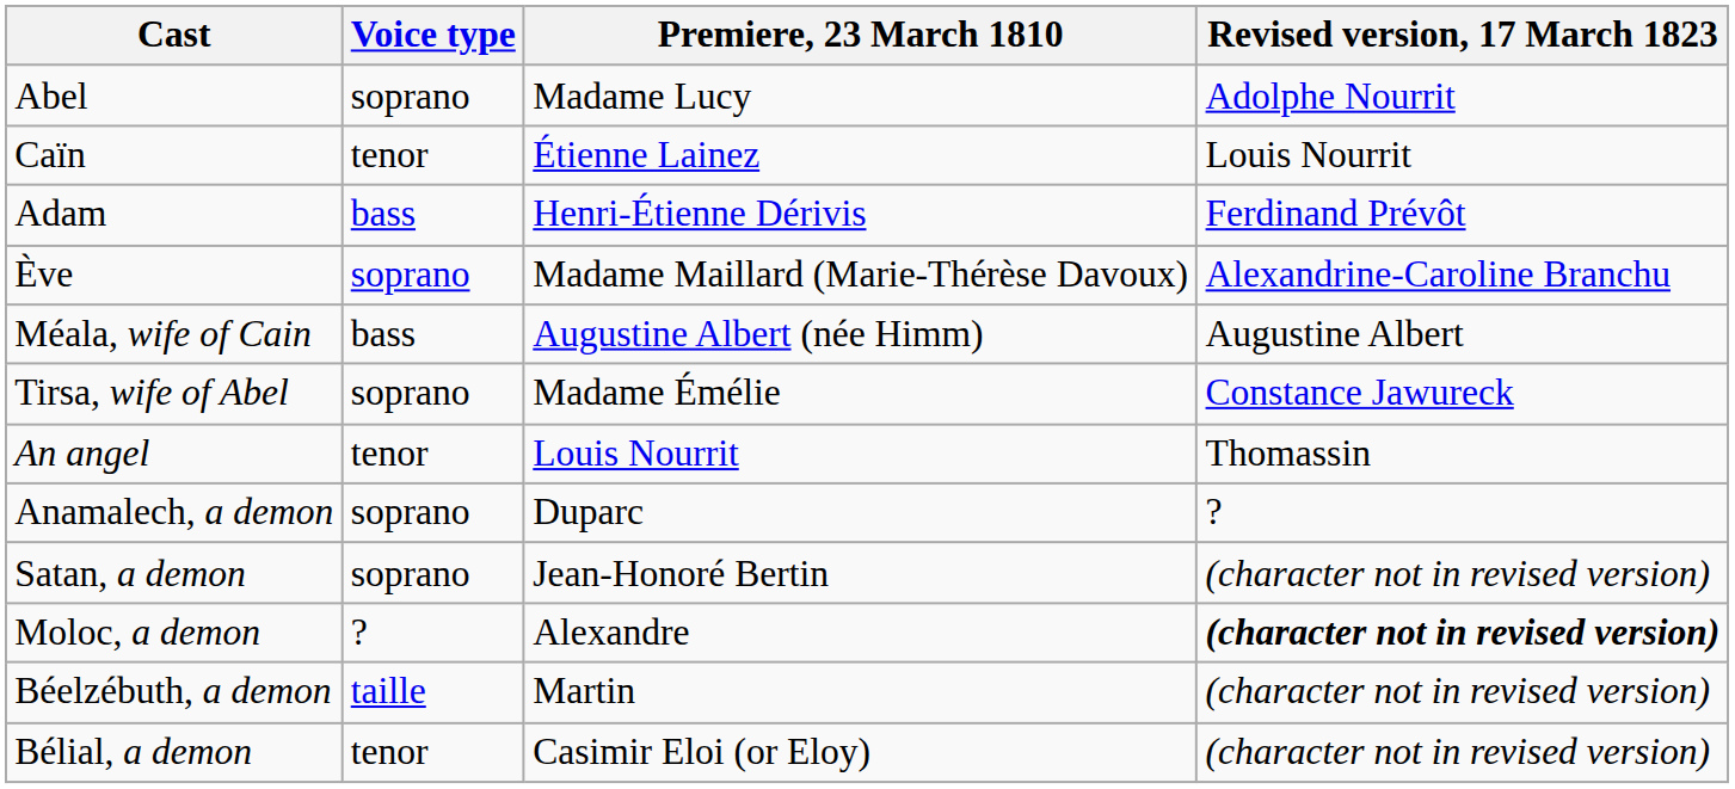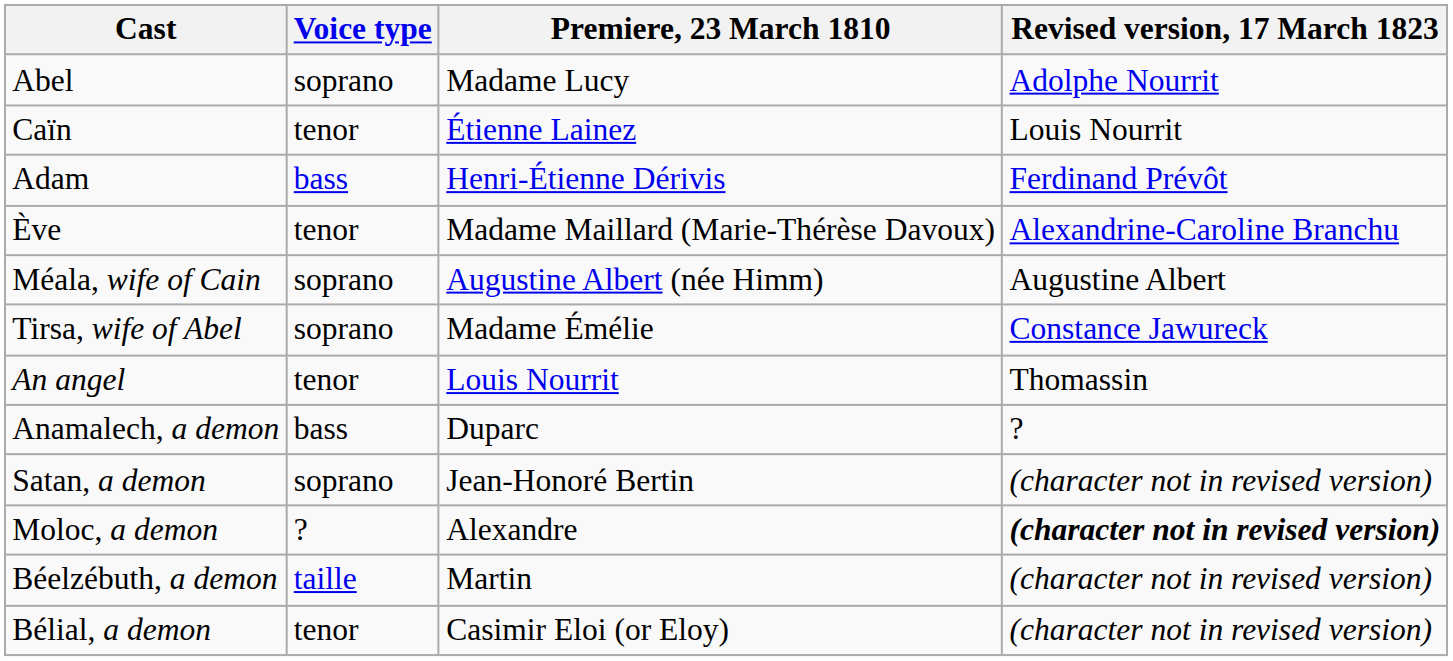Ève | Voice type: soprano -> tenor
Méala, wife of Cain | Voice type: bass -> soprano
Anamalech, a demon | Voice type: soprano -> bass
